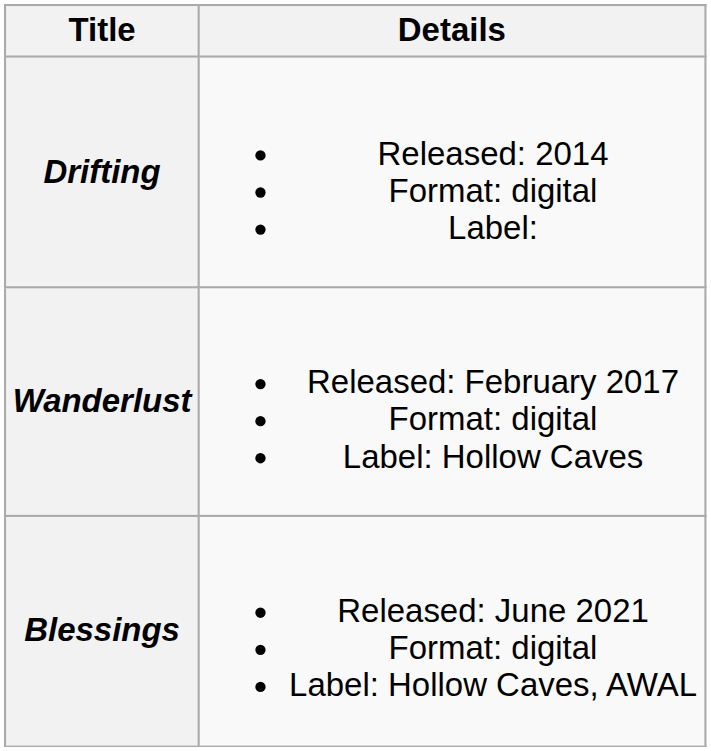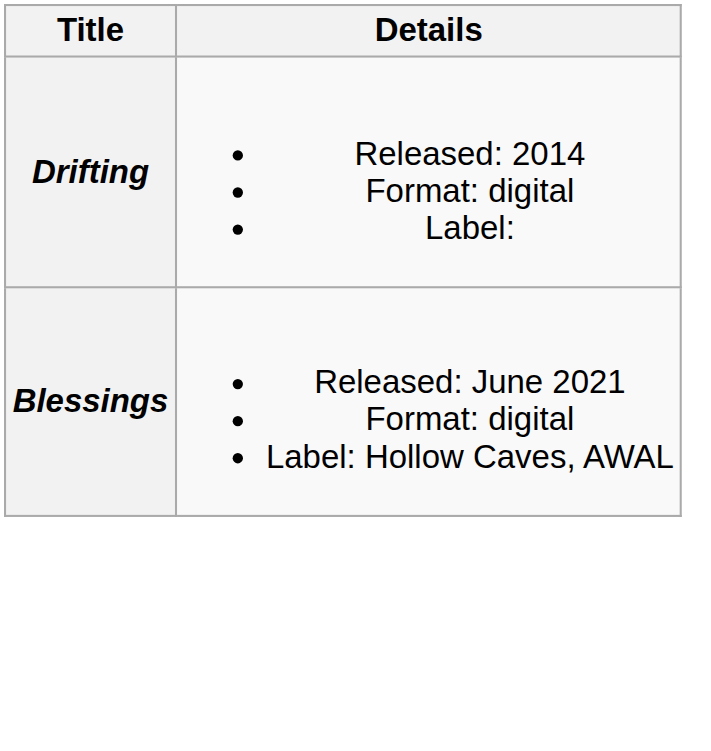- row: Wanderlust | Released: February 2017 Format: digital Label: Hollow Caves
